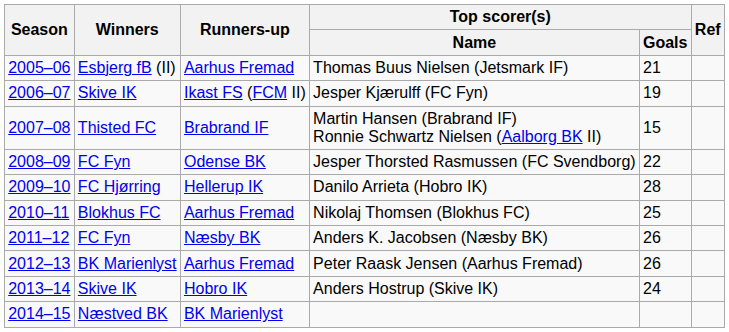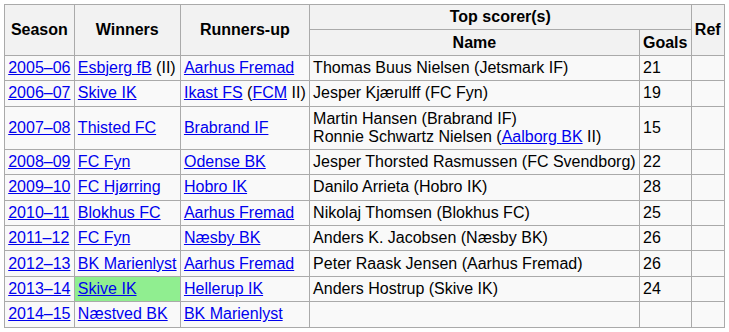Danilo Arrieta (Hobro IK) | Runners-up: Hellerup IK -> Hobro IK
Anders Hostrup (Skive IK) | Winners: no background -> lightgreen background
Anders Hostrup (Skive IK) | Runners-up: Hobro IK -> Hellerup IK
